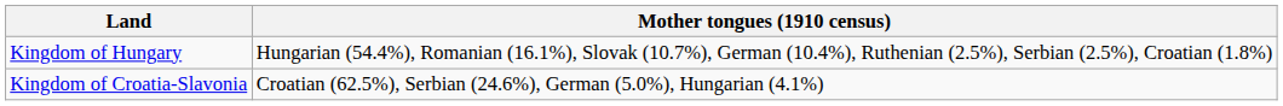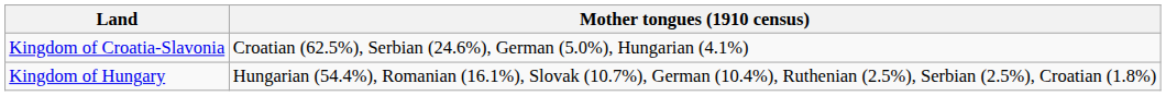rows swapped: Kingdom of Hungary <-> Kingdom of Croatia-Slavonia
